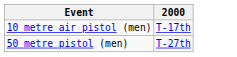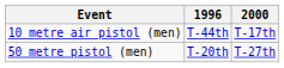+ column: 1996 | T-44th | T-20th
